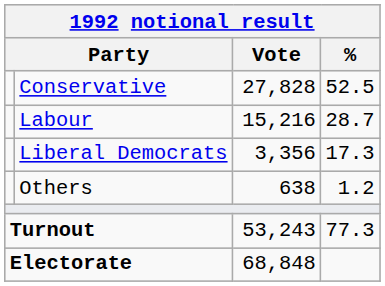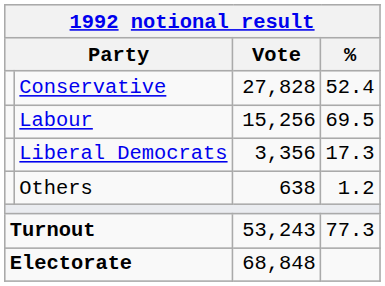Conservative | %: 52.5 -> 52.4
Labour | Vote: 15,216 -> 15,256
Labour | %: 28.7 -> 69.5
